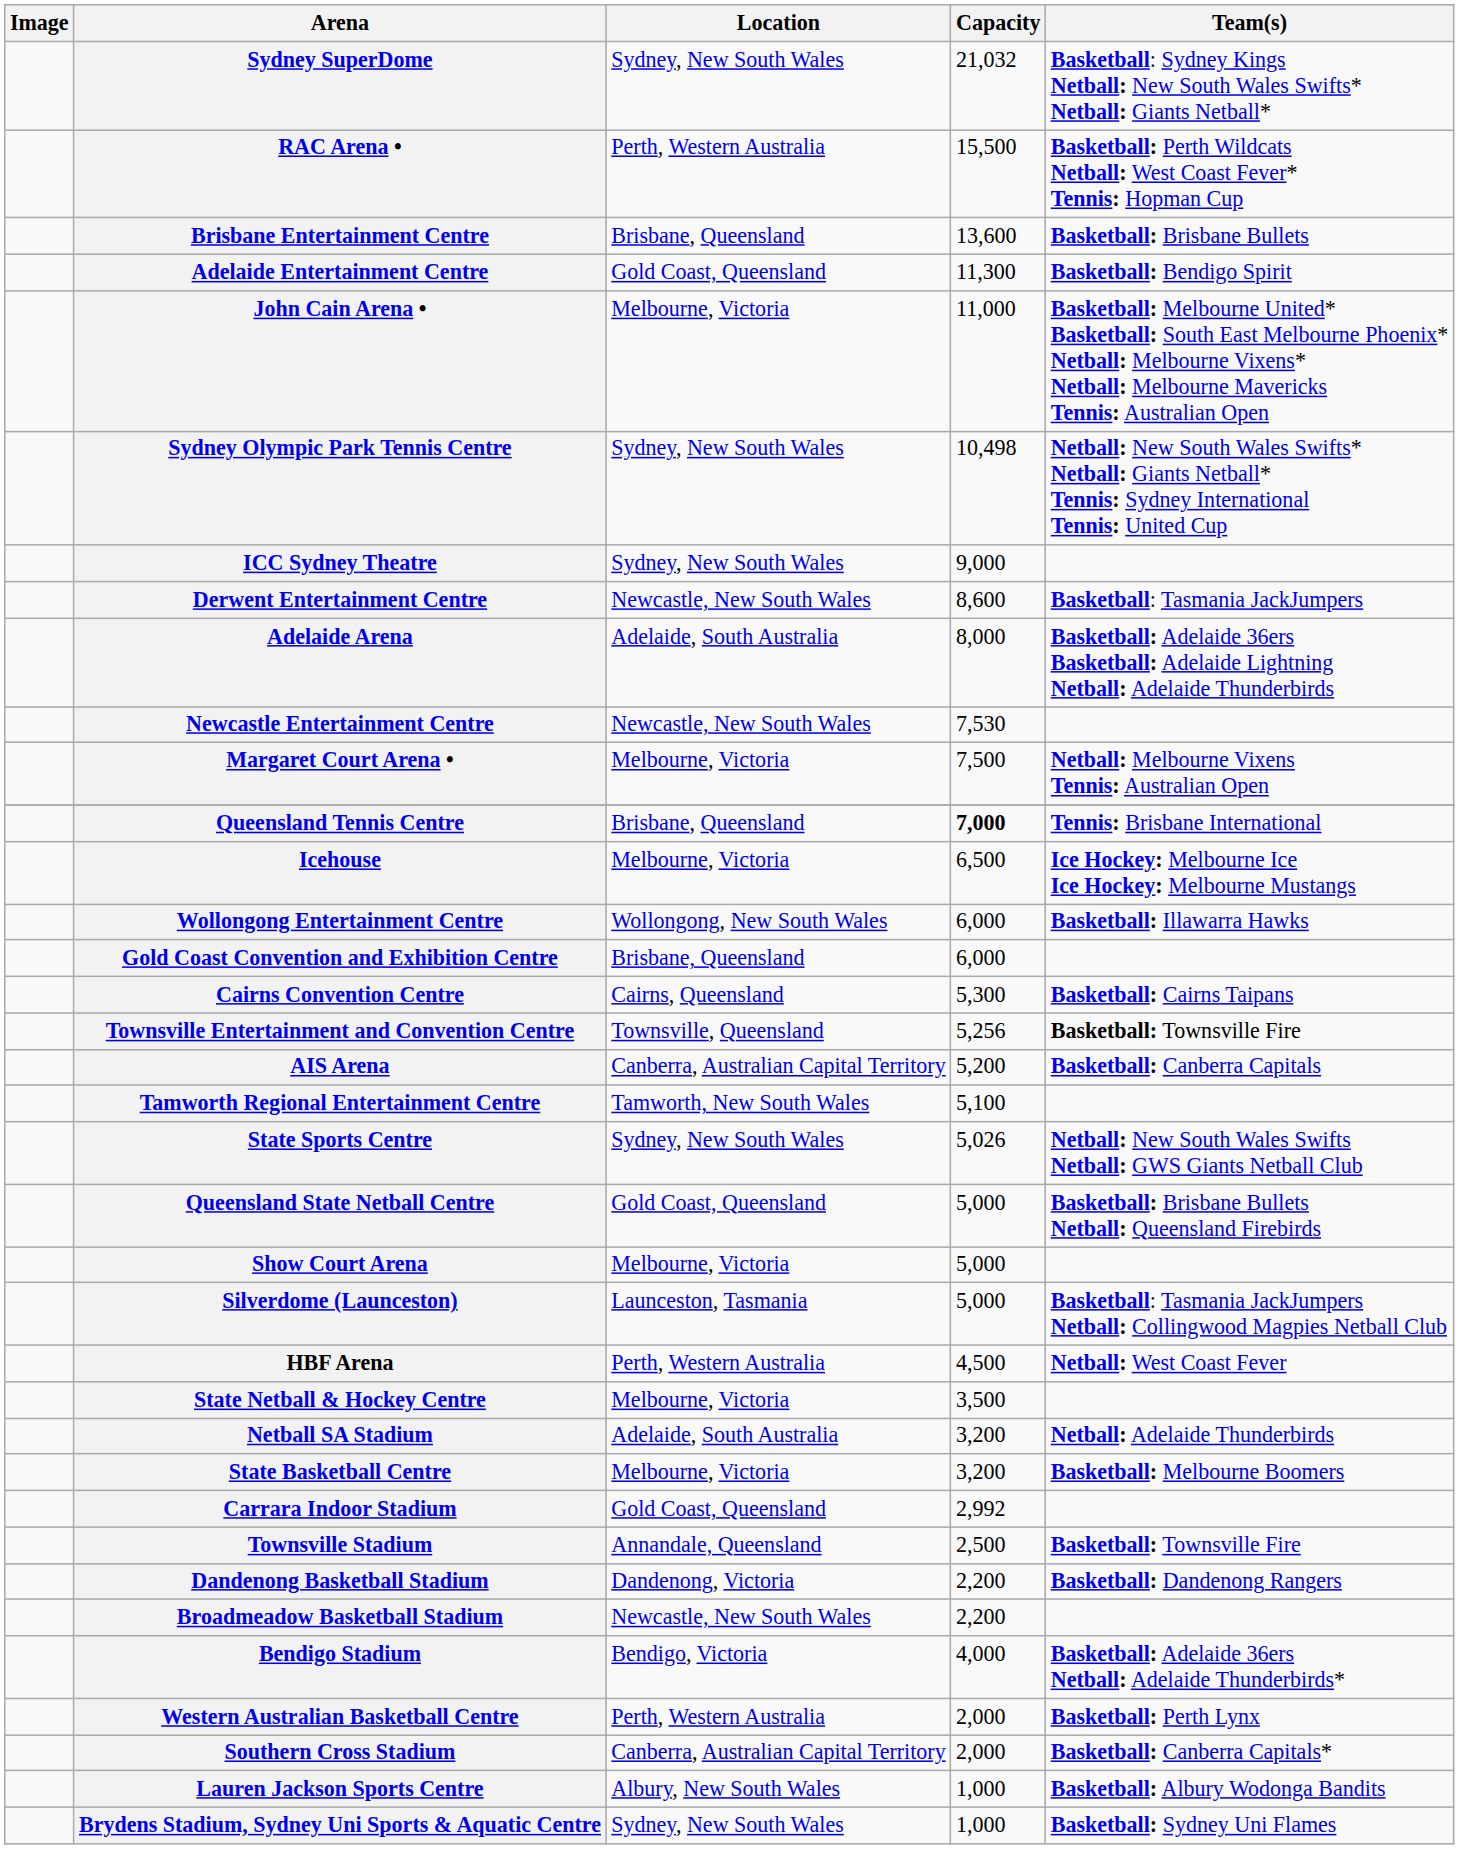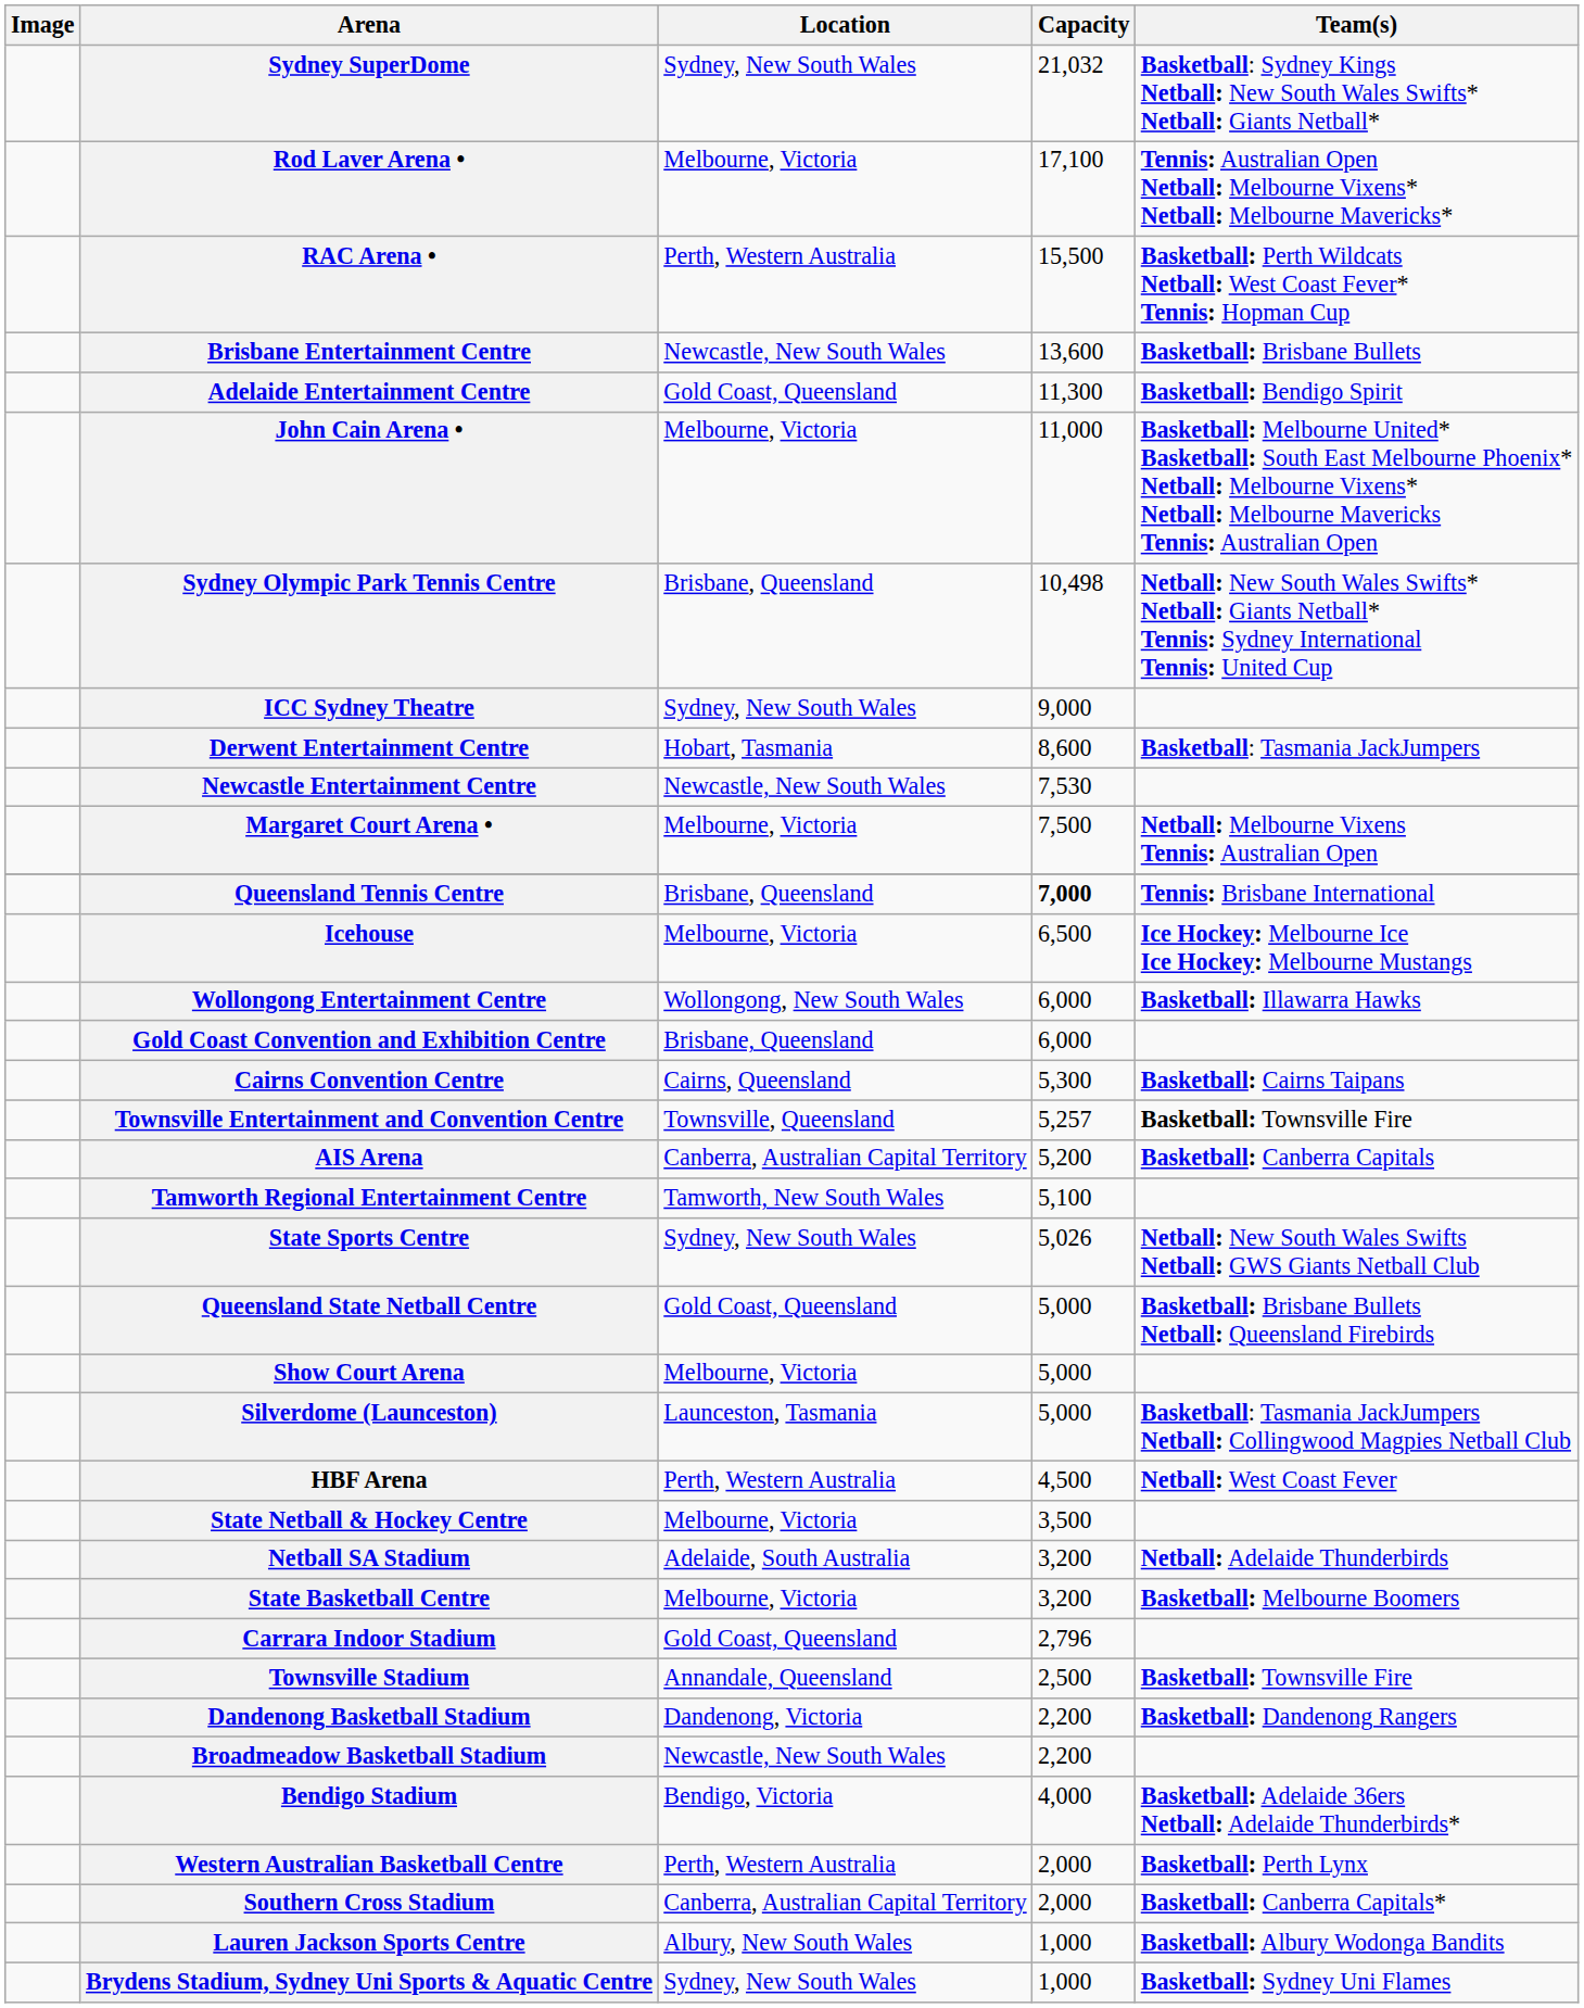+ row: Rod Laver Arena • | Melbourne, Victoria | 17,100 | Tennis: Australian Open Netball: Melbourne Vixens* Netball: Melbourne Mavericks*
Brisbane Entertainment Centre | Location: Brisbane, Queensland -> Newcastle, New South Wales
Sydney Olympic Park Tennis Centre | Location: Sydney, New South Wales -> Brisbane, Queensland
Derwent Entertainment Centre | Location: Newcastle, New South Wales -> Hobart, Tasmania
- row: Adelaide Arena | Adelaide, South Australia | 8,000 | Basketball: Adelaide 36ers Basketball: Adelaide Lightning Netball: Adelaide Thunderbirds
Townsville Entertainment and Convention Centre | Capacity: 5,256 -> 5,257
Carrara Indoor Stadium | Capacity: 2,992 -> 2,796
